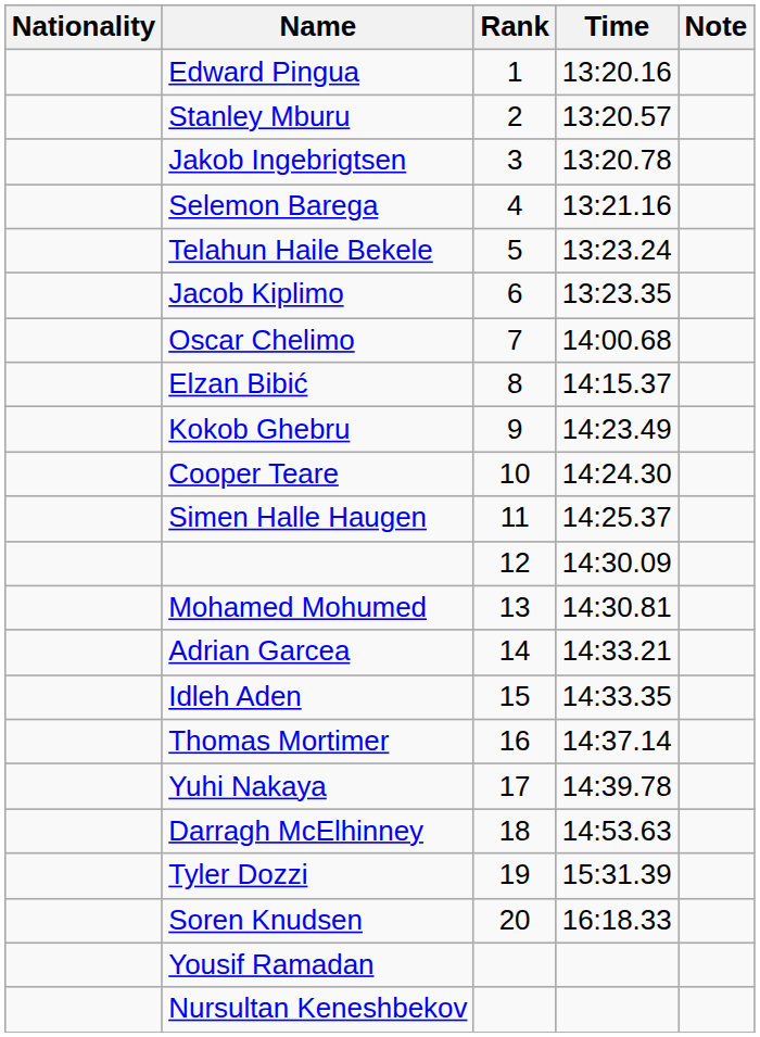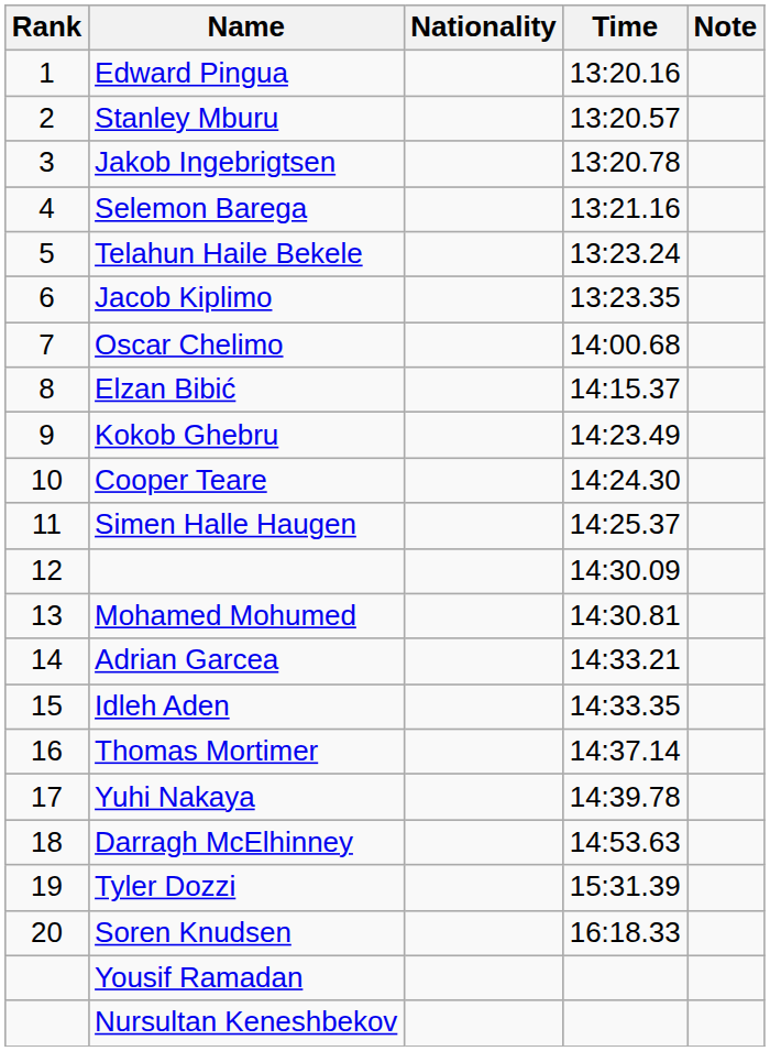columns swapped: Rank <-> Nationality
